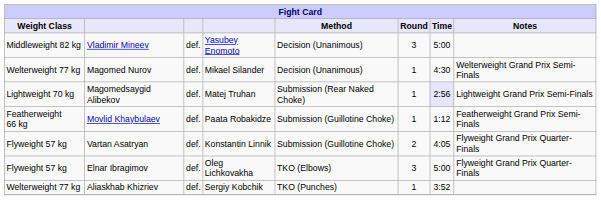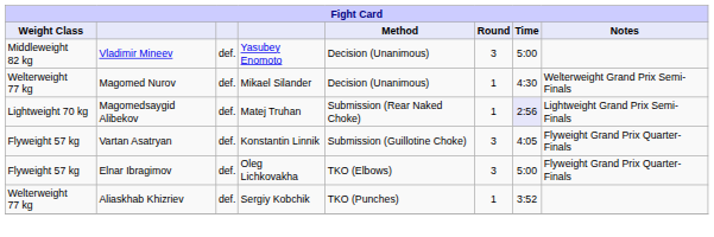- row: Featherweight 66 kg | Movlid Khaybulaev | def. | Paata Robakidze | Submission (Guillotine Choke) | 1 | 1:12 | Featherweight Grand Prix Semi-Finals
Vartan Asatryan | Round: 2 -> 3
